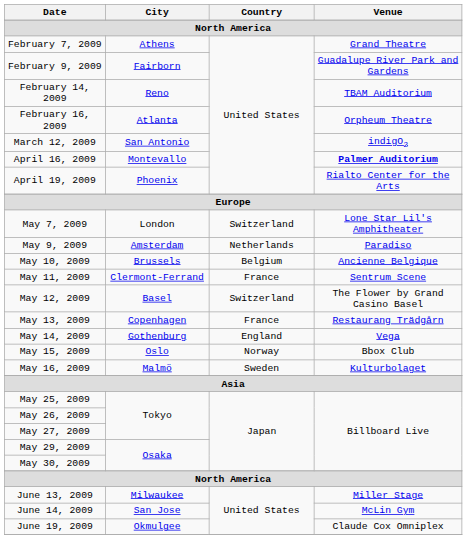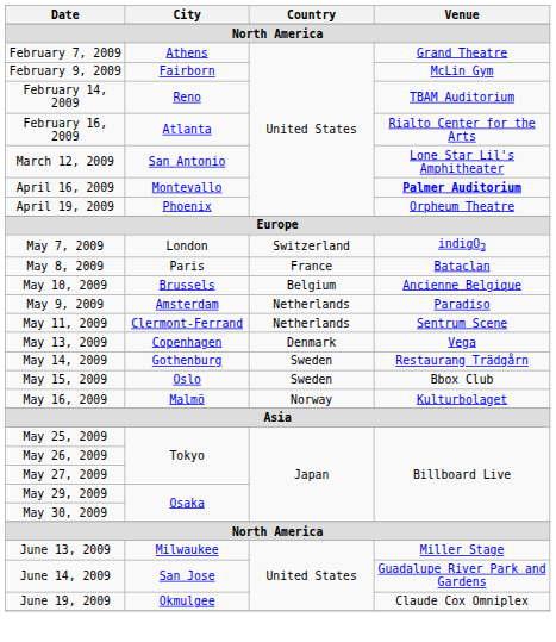February 9, 2009 | Venue: Guadalupe River Park and Gardens -> McLin Gym
February 16, 2009 | Venue: Orpheum Theatre -> Rialto Center for the Arts
March 12, 2009 | Venue: indigO2 -> Lone Star Lil's Amphitheater
April 19, 2009 | Venue: Rialto Center for the Arts -> Orpheum Theatre
May 7, 2009 | Venue: Lone Star Lil's Amphitheater -> indigO2
+ row: May 8, 2009 | Paris | France | Bataclan
rows swapped: May 9, 2009 <-> May 10, 2009
May 11, 2009 | Country: France -> Netherlands
- row: May 12, 2009 | Basel | Switzerland | The Flower by Grand Casino Basel
May 13, 2009 | Country: France -> Denmark
May 13, 2009 | Venue: Restaurang Trädgårn -> Vega
May 14, 2009 | Country: England -> Sweden
May 14, 2009 | Venue: Vega -> Restaurang Trädgårn
May 15, 2009 | Country: Norway -> Sweden
May 16, 2009 | Country: Sweden -> Norway
June 14, 2009 | Venue: McLin Gym -> Guadalupe River Park and Gardens
